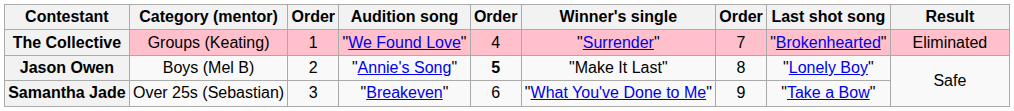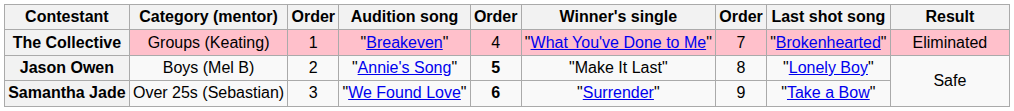The Collective | Audition song: "We Found Love" -> "Breakeven"
The Collective | Winner's single: "Surrender" -> "What You've Done to Me"
Samantha Jade | Audition song: "Breakeven" -> "We Found Love"
Samantha Jade | column 5: normal -> bold
Samantha Jade | Winner's single: "What You've Done to Me" -> "Surrender"
